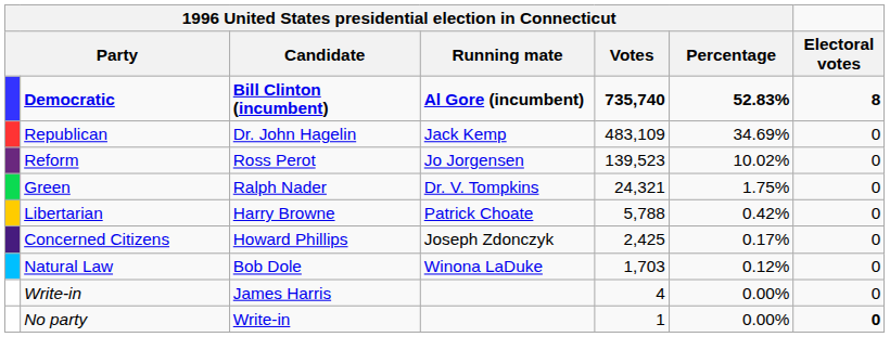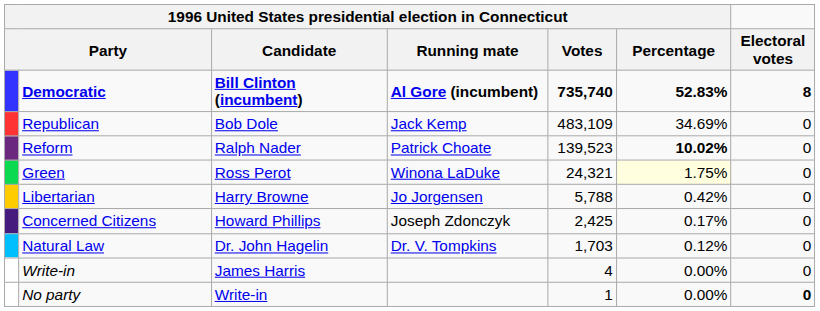Republican | column 3: Dr. John Hagelin -> Bob Dole
Reform | column 3: Ross Perot -> Ralph Nader
Reform | column 4: Jo Jorgensen -> Patrick Choate
Reform | column 6: normal -> bold
Green | column 3: Ralph Nader -> Ross Perot
Green | column 4: Dr. V. Tompkins -> Winona LaDuke
Green | column 6: no background -> lightyellow background
Libertarian | column 4: Patrick Choate -> Jo Jorgensen
Natural Law | column 3: Bob Dole -> Dr. John Hagelin
Natural Law | column 4: Winona LaDuke -> Dr. V. Tompkins
